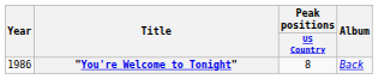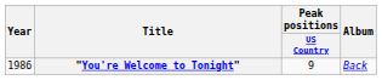"You're Welcome to Tonight" | Peak positions / US Country: 8 -> 9
